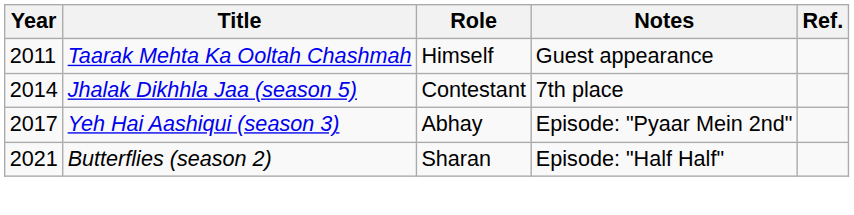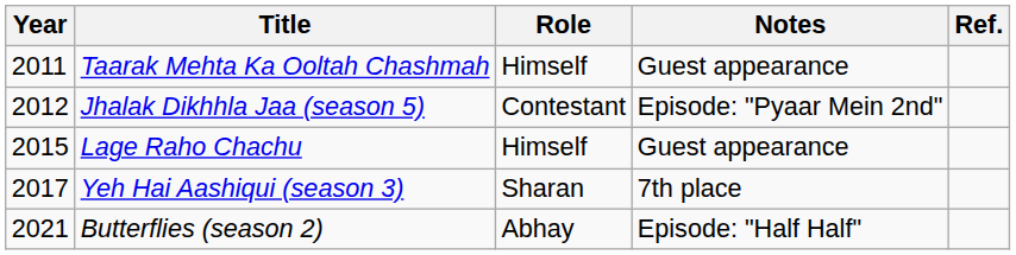Jhalak Dikhhla Jaa (season 5) | Year: 2014 -> 2012
Jhalak Dikhhla Jaa (season 5) | Notes: 7th place -> Episode: "Pyaar Mein 2nd"
+ row: 2015 | Lage Raho Chachu | Himself | Guest appearance
Yeh Hai Aashiqui (season 3) | Role: Abhay -> Sharan
Yeh Hai Aashiqui (season 3) | Notes: Episode: "Pyaar Mein 2nd" -> 7th place
Butterflies (season 2) | Role: Sharan -> Abhay
